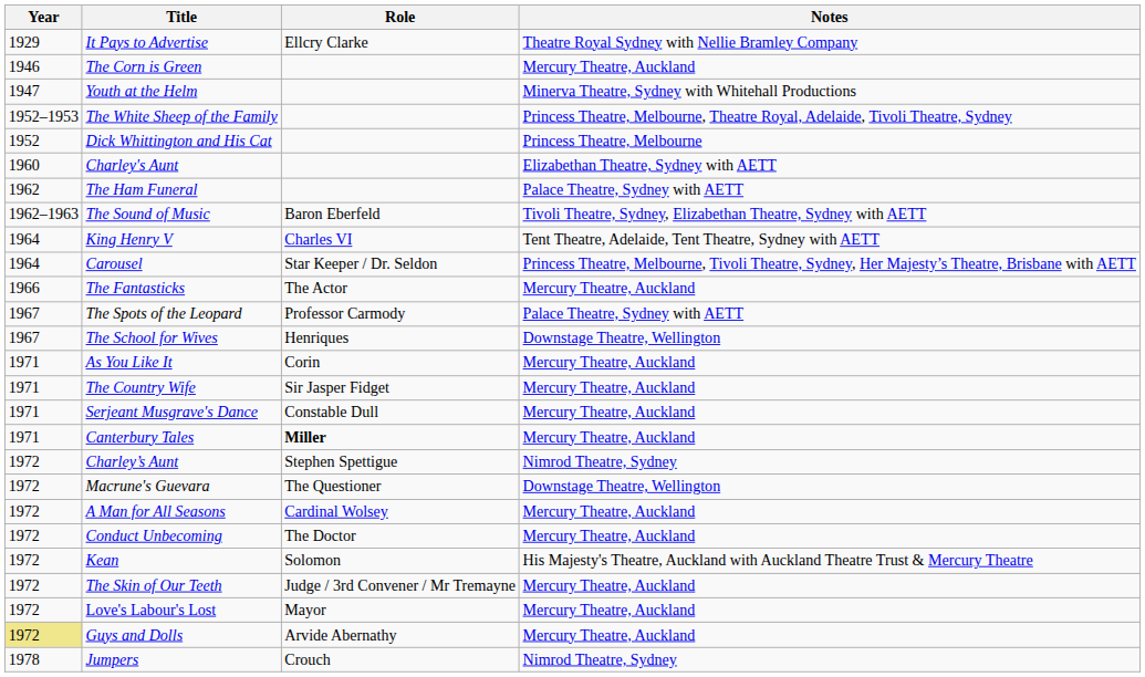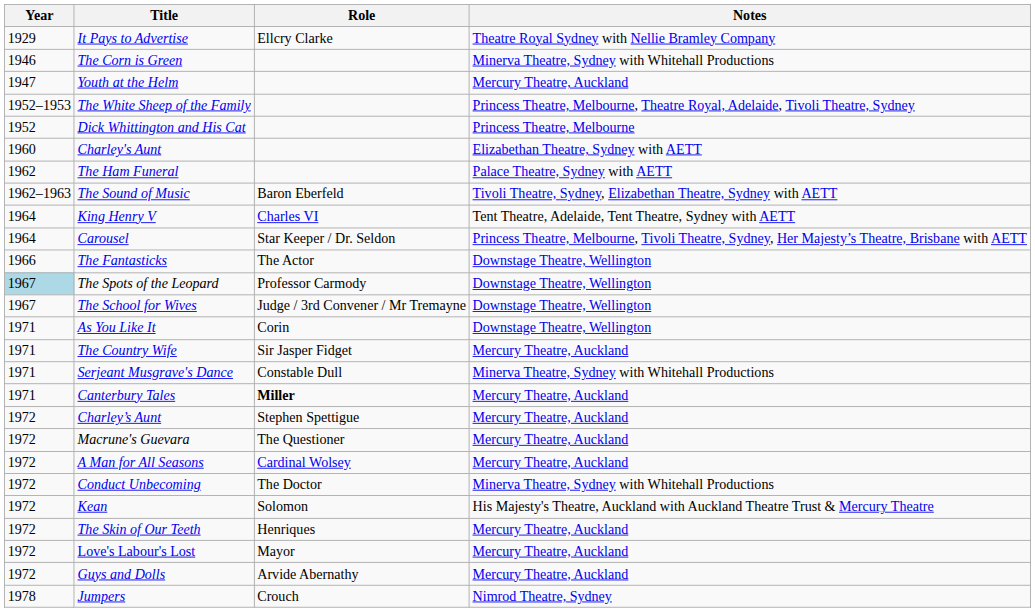The Corn is Green | Notes: Mercury Theatre, Auckland -> Minerva Theatre, Sydney with Whitehall Productions
Youth at the Helm | Notes: Minerva Theatre, Sydney with Whitehall Productions -> Mercury Theatre, Auckland
The Fantasticks | Notes: Mercury Theatre, Auckland -> Downstage Theatre, Wellington
The Spots of the Leopard | Year: no background -> lightblue background
The Spots of the Leopard | Notes: Palace Theatre, Sydney with AETT -> Downstage Theatre, Wellington
The School for Wives | Role: Henriques -> Judge / 3rd Convener / Mr Tremayne
As You Like It | Notes: Mercury Theatre, Auckland -> Downstage Theatre, Wellington
Serjeant Musgrave's Dance | Notes: Mercury Theatre, Auckland -> Minerva Theatre, Sydney with Whitehall Productions
Charley’s Aunt | Notes: Nimrod Theatre, Sydney -> Mercury Theatre, Auckland
Macrune's Guevara | Notes: Downstage Theatre, Wellington -> Mercury Theatre, Auckland
Conduct Unbecoming | Notes: Mercury Theatre, Auckland -> Minerva Theatre, Sydney with Whitehall Productions
The Skin of Our Teeth | Role: Judge / 3rd Convener / Mr Tremayne -> Henriques
Guys and Dolls | Year: khaki background -> no background
